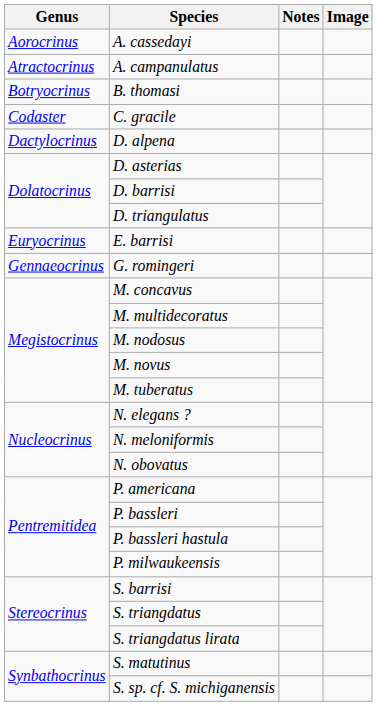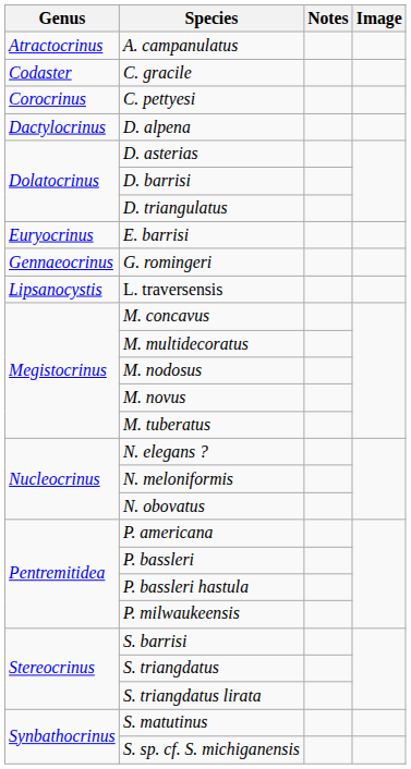- row: Aorocrinus | A. cassedayi
- row: Botryocrinus | B. thomasi
+ row: Corocrinus | C. pettyesi
+ row: Lipsanocystis | L. traversensis
